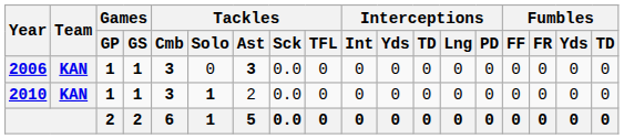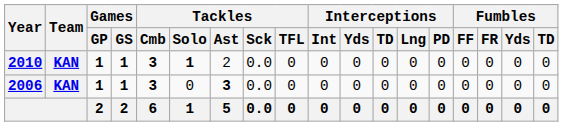rows swapped: 2006 <-> 2010
